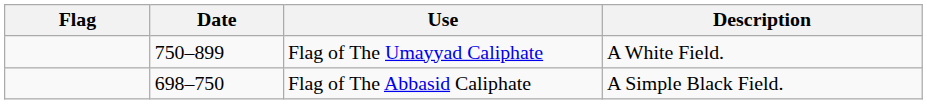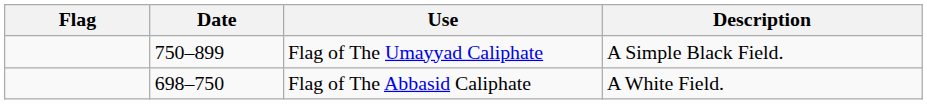Flag of The Umayyad Caliphate | Description: A White Field. -> A Simple Black Field.
Flag of The Abbasid Caliphate | Description: A Simple Black Field. -> A White Field.
